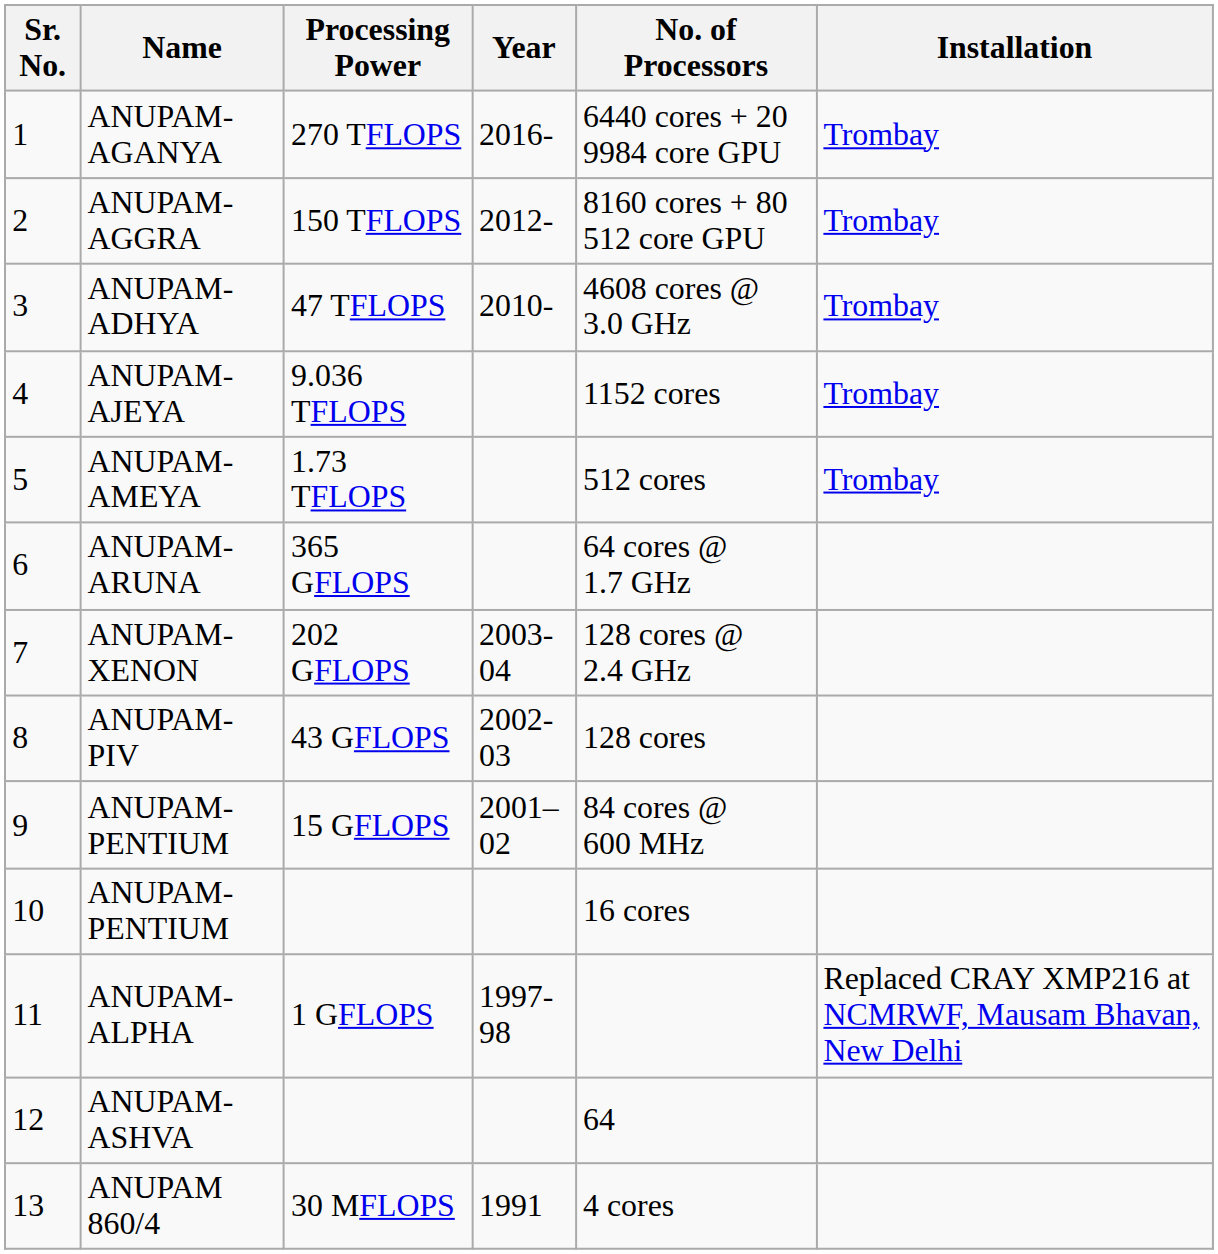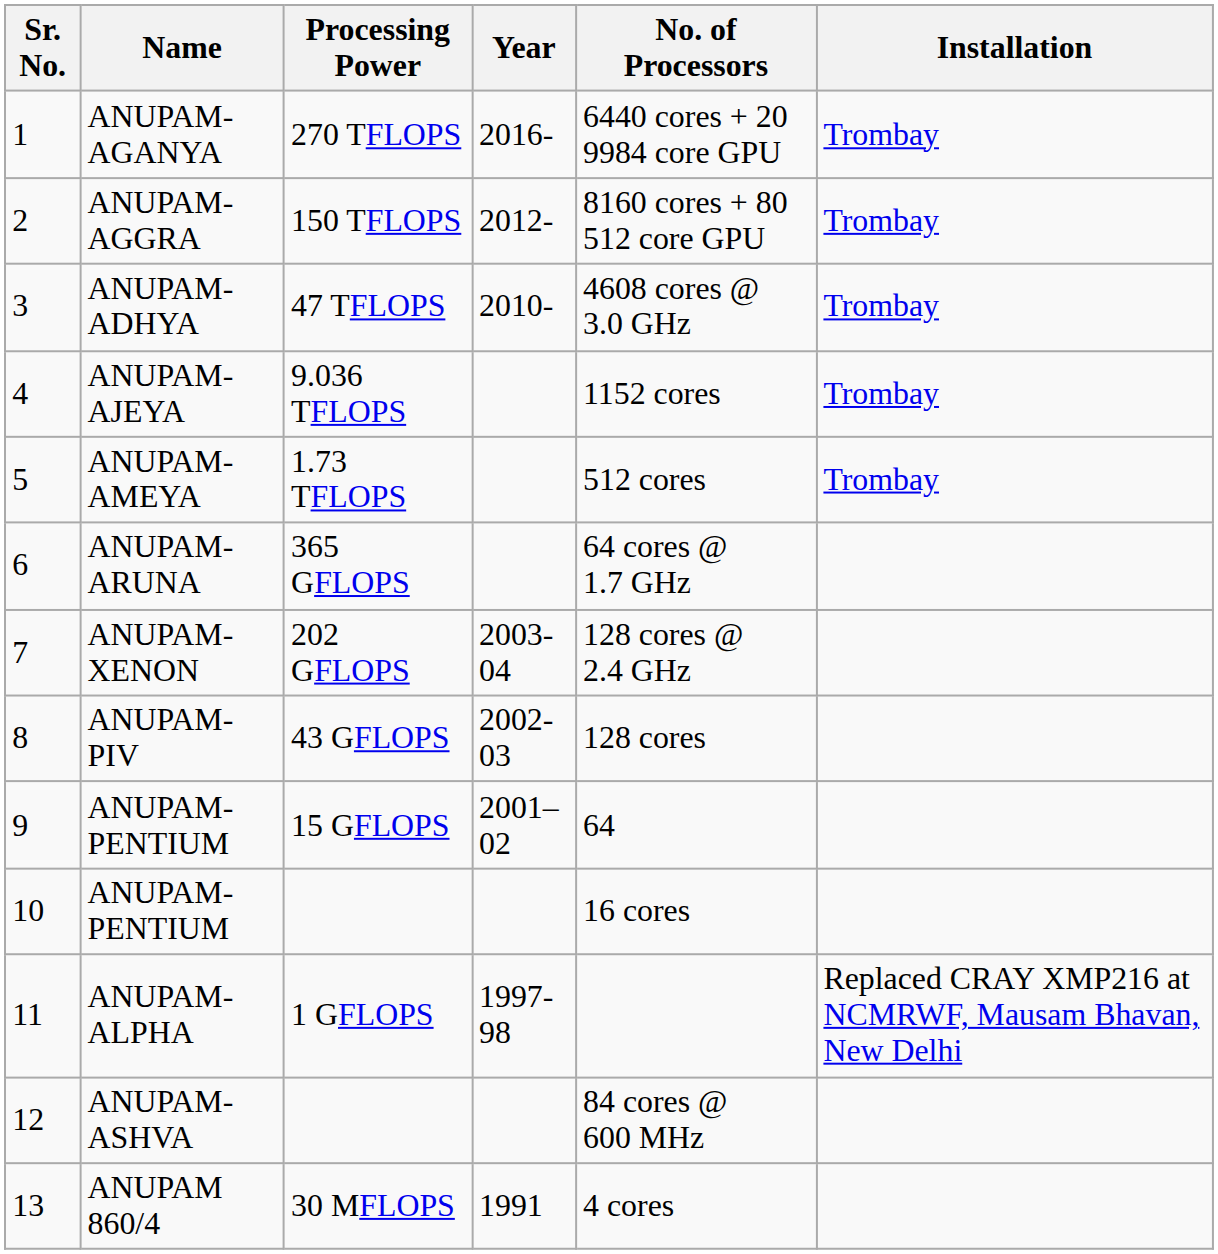ANUPAM-PENTIUM / 15 GFLOPS | No. of Processors: 84 cores @ 600 MHz -> 64
ANUPAM-ASHVA | No. of Processors: 64 -> 84 cores @ 600 MHz
